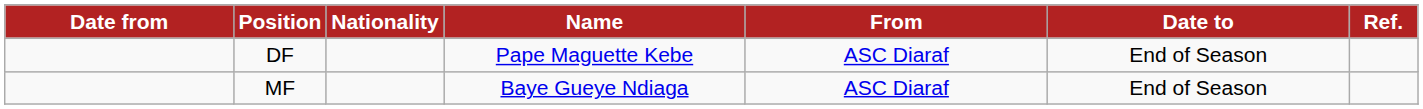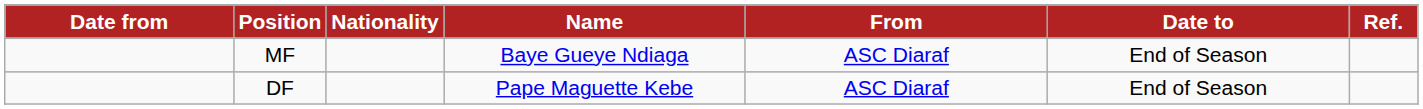rows swapped: DF <-> MF
